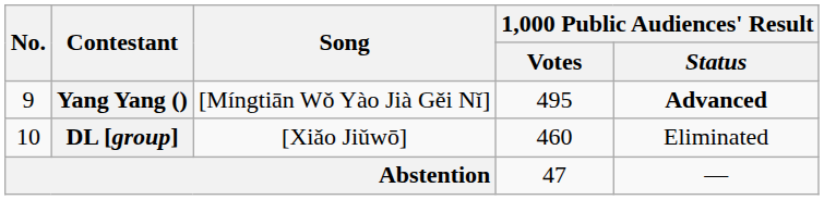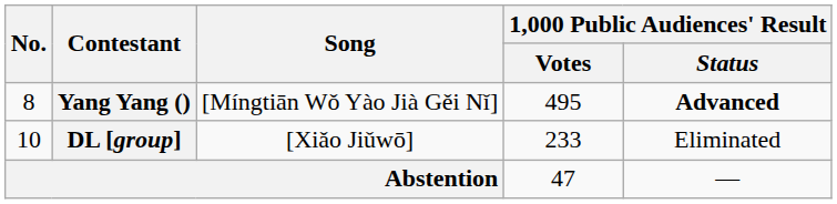Yang Yang () | No.: 9 -> 8
DL [group] | 1,000 Public Audiences' Result / Votes: 460 -> 233
